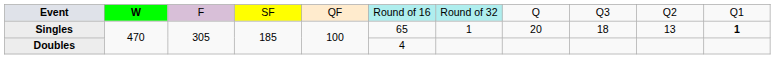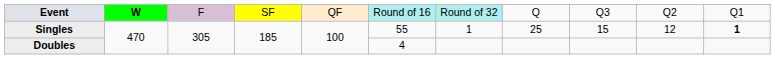Singles | column 6: 65 -> 55
Singles | column 8: 20 -> 25
Singles | column 9: 18 -> 15
Singles | column 10: 13 -> 12
